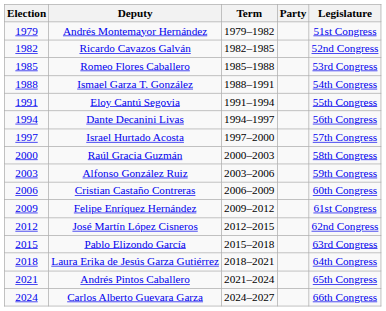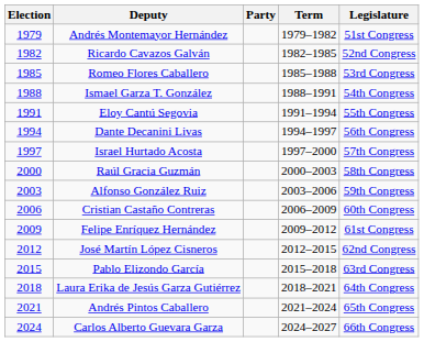columns swapped: Party <-> Term
